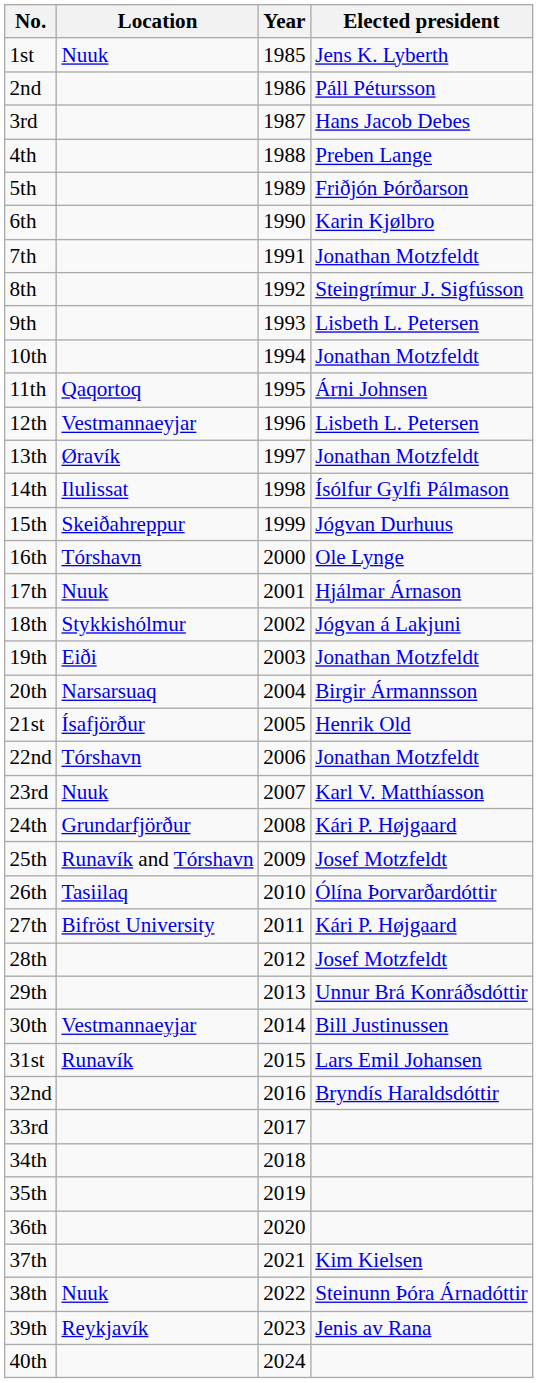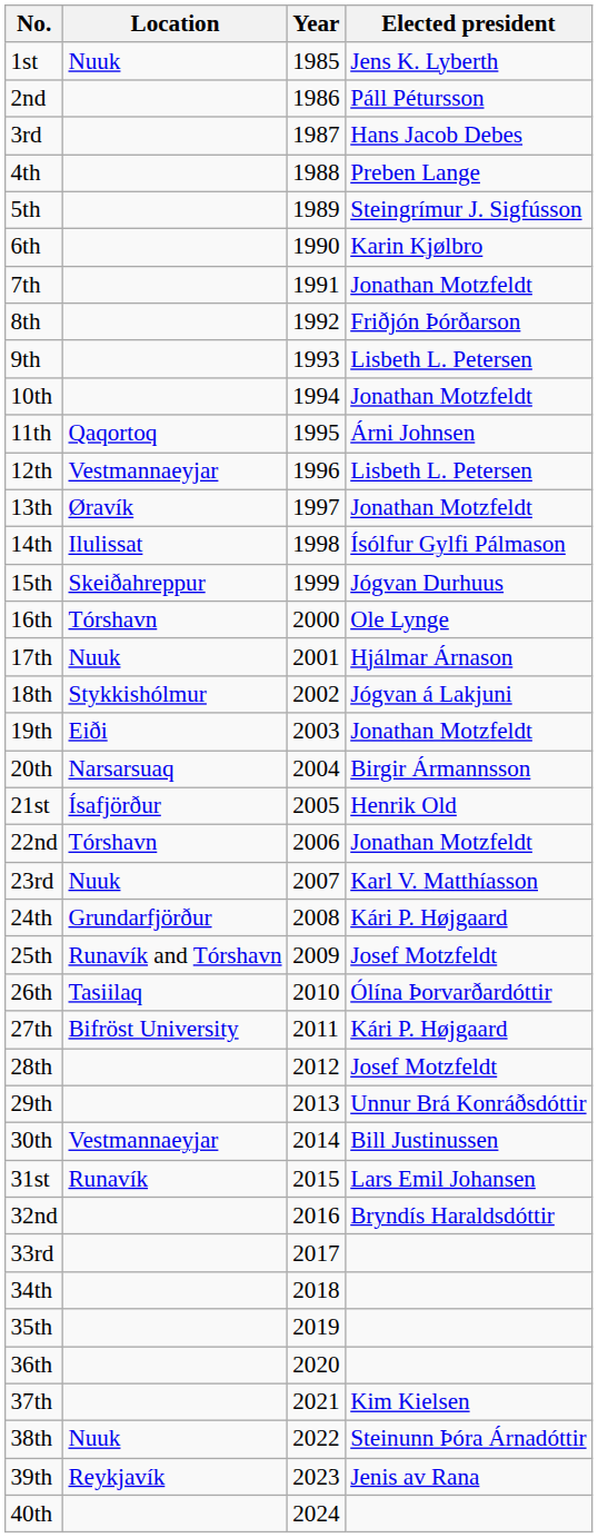5th | Elected president: Friðjón Þórðarson -> Steingrímur J. Sigfússon
8th | Elected president: Steingrímur J. Sigfússon -> Friðjón Þórðarson
